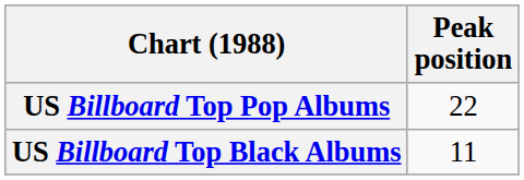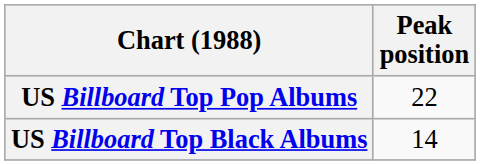US Billboard Top Black Albums | Peak position: 11 -> 14
